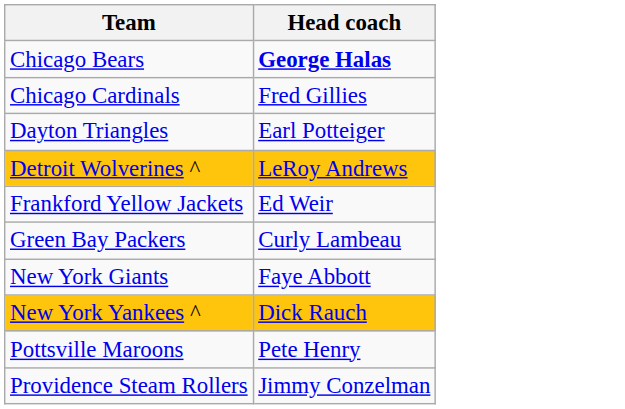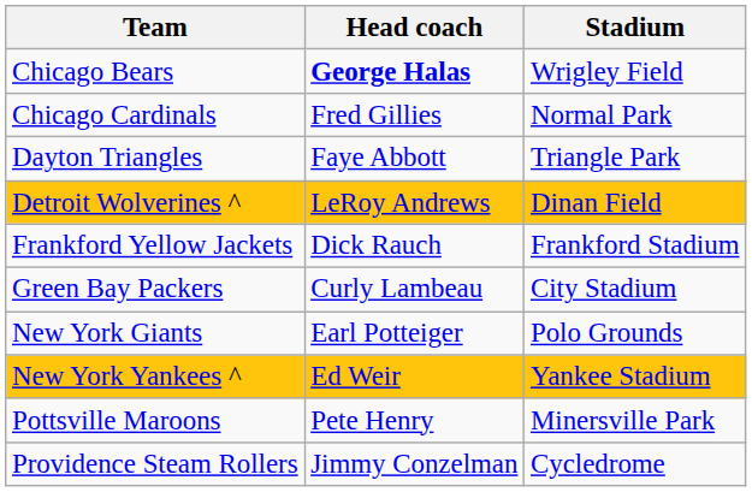+ column: Stadium | Wrigley Field | Normal Park | Triangle Park | Dinan Field | Frankford Stadium | City Stadium | Polo Grounds | Yankee Stadium | Minersville Park | Cycledrome
Dayton Triangles | Head coach: Earl Potteiger -> Faye Abbott
Frankford Yellow Jackets | Head coach: Ed Weir -> Dick Rauch
New York Giants | Head coach: Faye Abbott -> Earl Potteiger
New York Yankees ^ | Head coach: Dick Rauch -> Ed Weir
